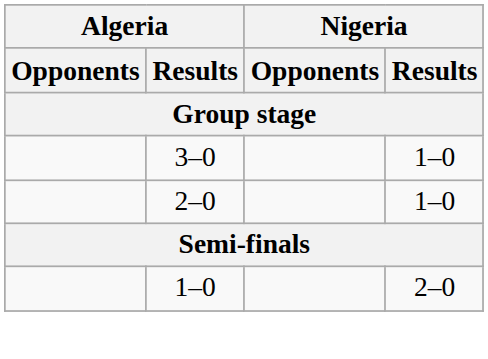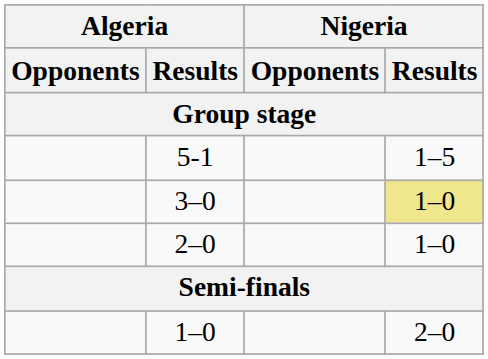+ row: 5-1 | 1–5
3–0 | Nigeria / Results: no background -> khaki background
